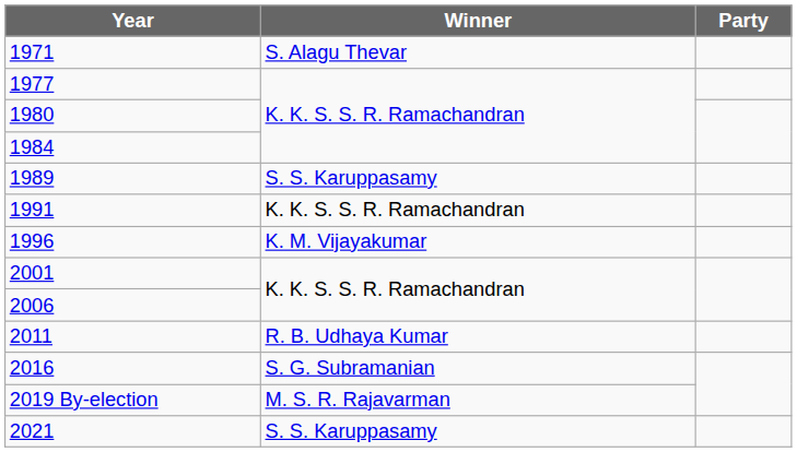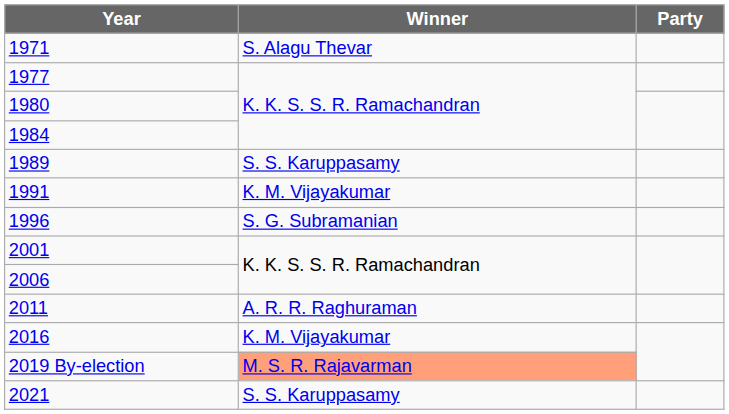1991 | Winner: K. K. S. S. R. Ramachandran -> K. M. Vijayakumar
1996 | Winner: K. M. Vijayakumar -> S. G. Subramanian
2011 | Winner: R. B. Udhaya Kumar -> A. R. R. Raghuraman
2016 | Winner: S. G. Subramanian -> K. M. Vijayakumar
2019 By-election | Winner: no background -> lightsalmon background
